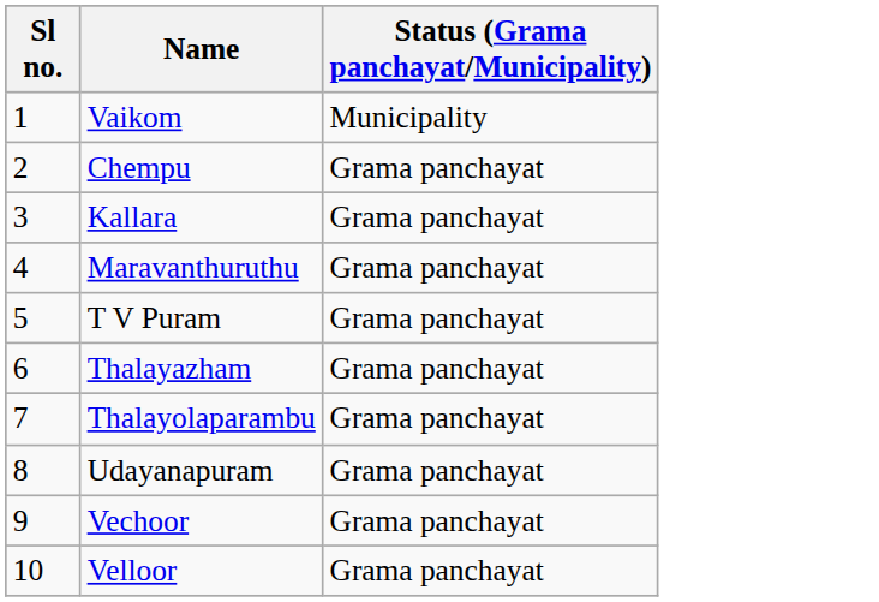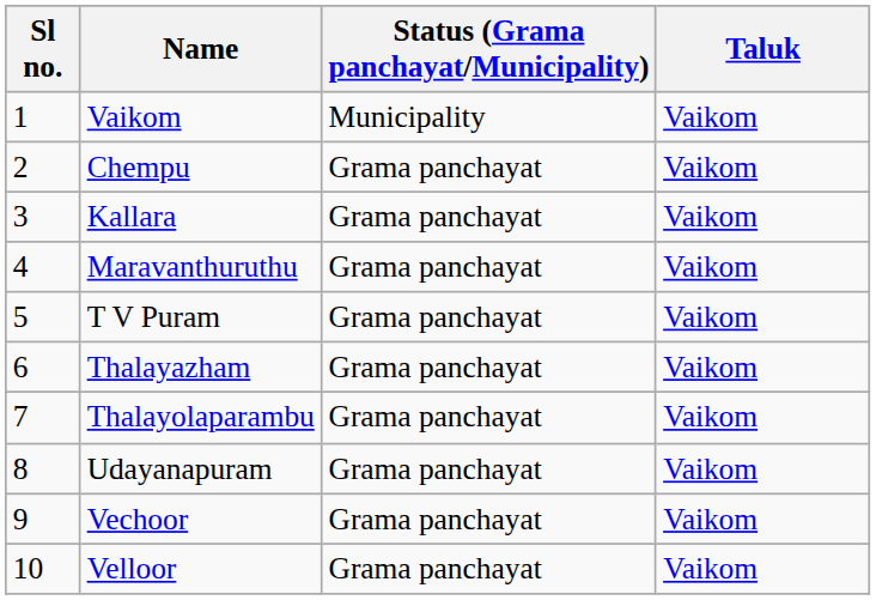+ column: Taluk | Vaikom | Vaikom | Vaikom | Vaikom | Vaikom | Vaikom | Vaikom | Vaikom | Vaikom | Vaikom
